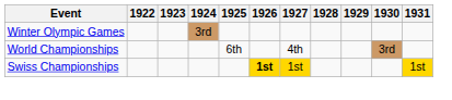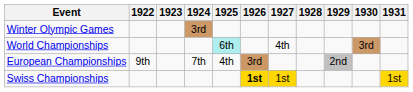World Championships | 1925: no background -> paleturquoise background
+ row: European Championships | 9th | 7th | 4th | 3rd | 2nd
